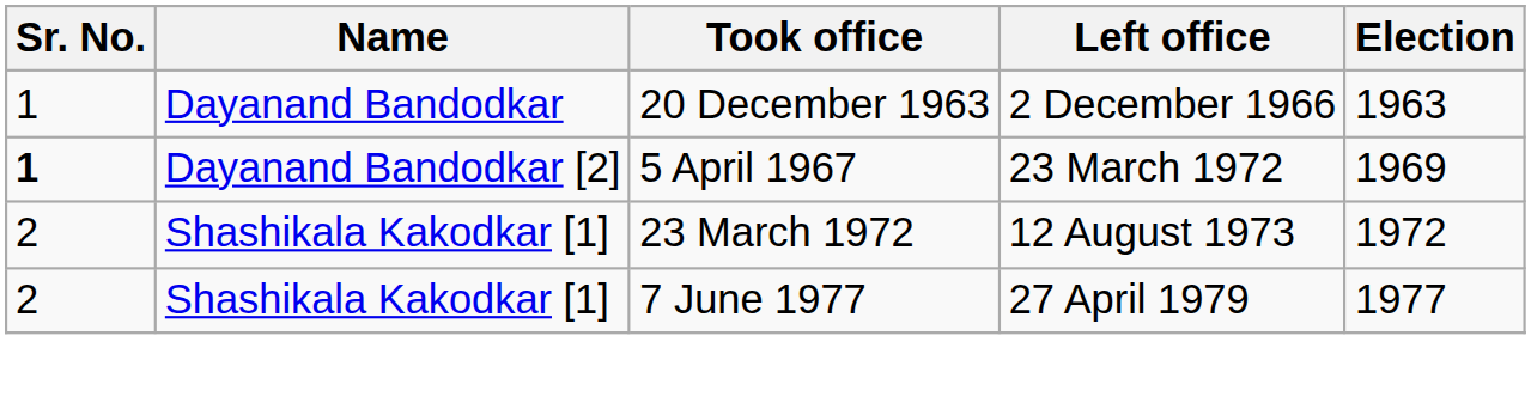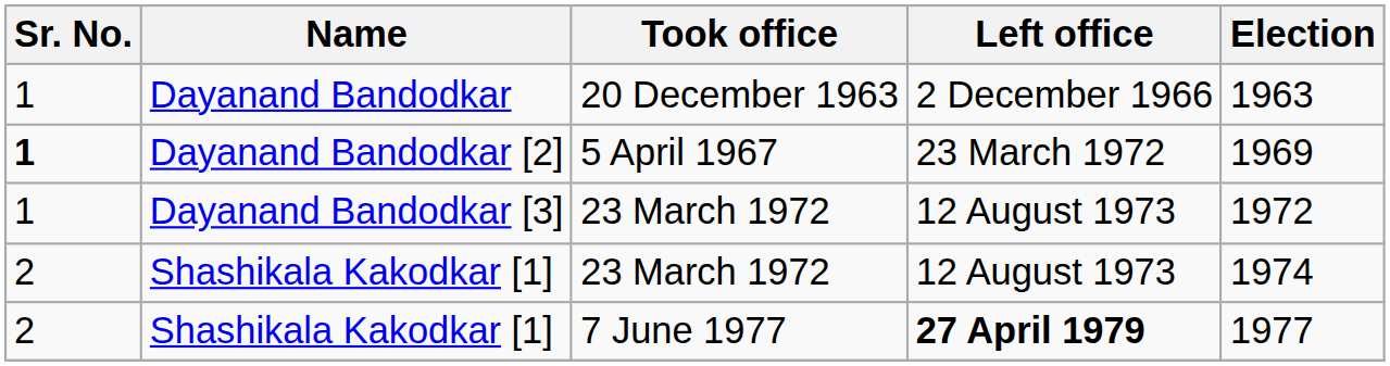+ row: 1 | Dayanand Bandodkar [3] | 23 March 1972 | 12 August 1973 | 1972
Shashikala Kakodkar [1] / 23 March 1972 | Election: 1972 -> 1974
Shashikala Kakodkar [1] / 7 June 1977 | Left office: normal -> bold
